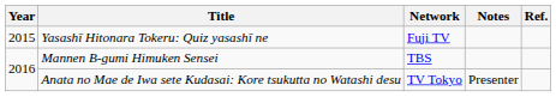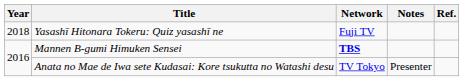Yasashī Hitonara Tokeru: Quiz yasashī ne | Year: 2015 -> 2018
Mannen B-gumi Himuken Sensei | Network: normal -> bold
